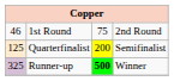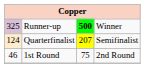rows swapped: 1st Round <-> Runner-up
Quarterfinalist | column 1: 125 -> 124
Quarterfinalist | column 3: 200 -> 207
